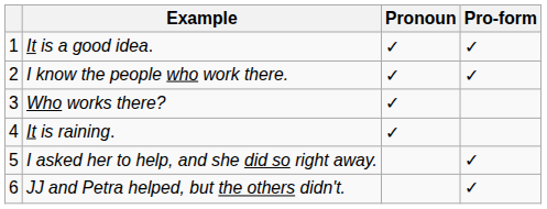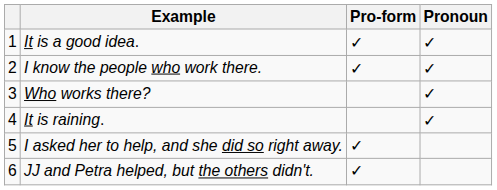columns swapped: Pronoun <-> Pro-form
